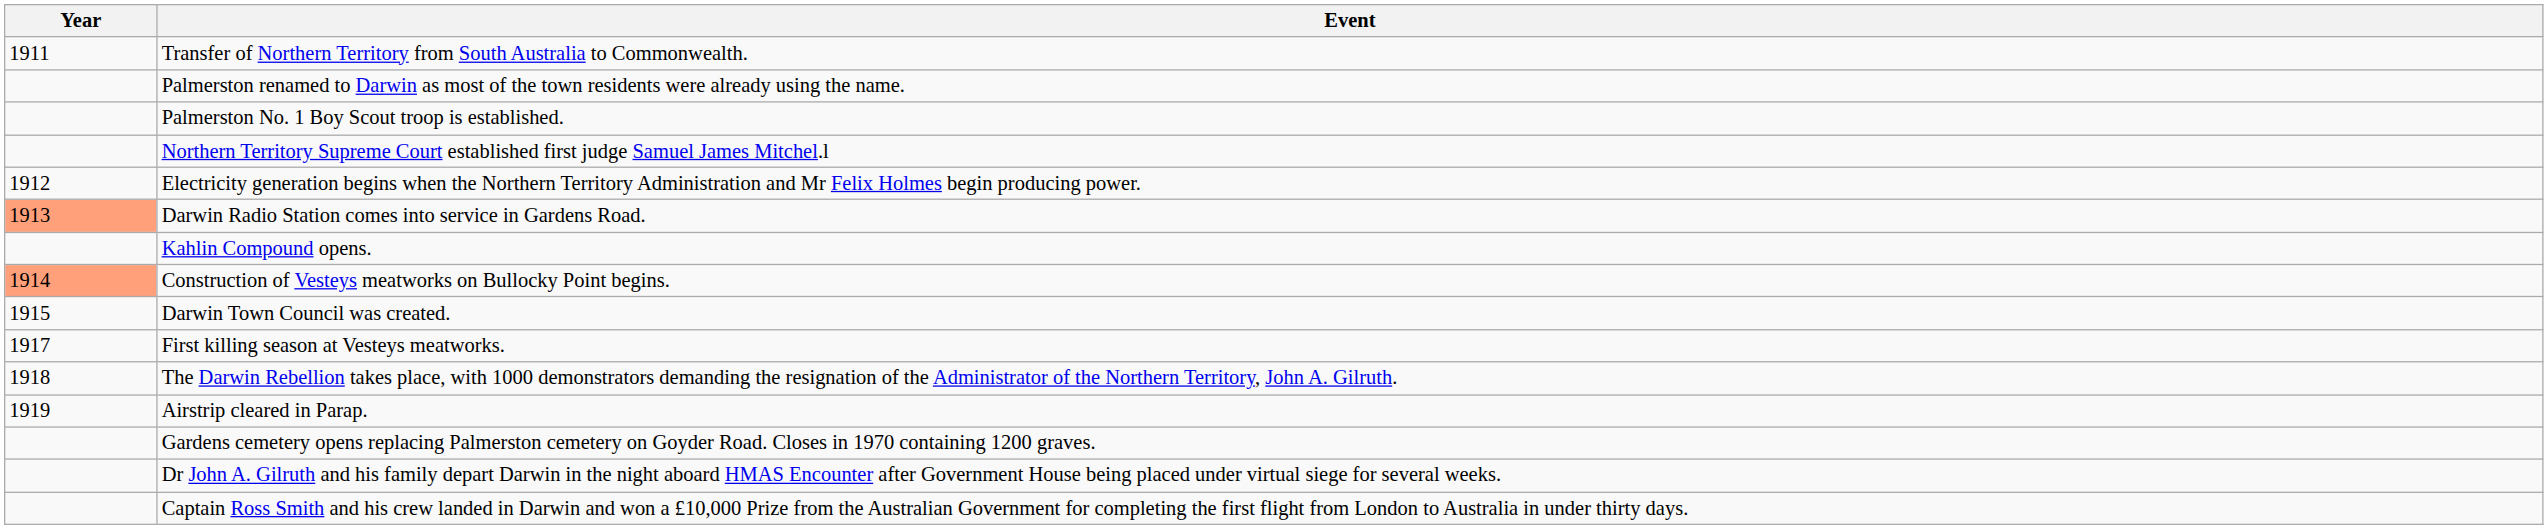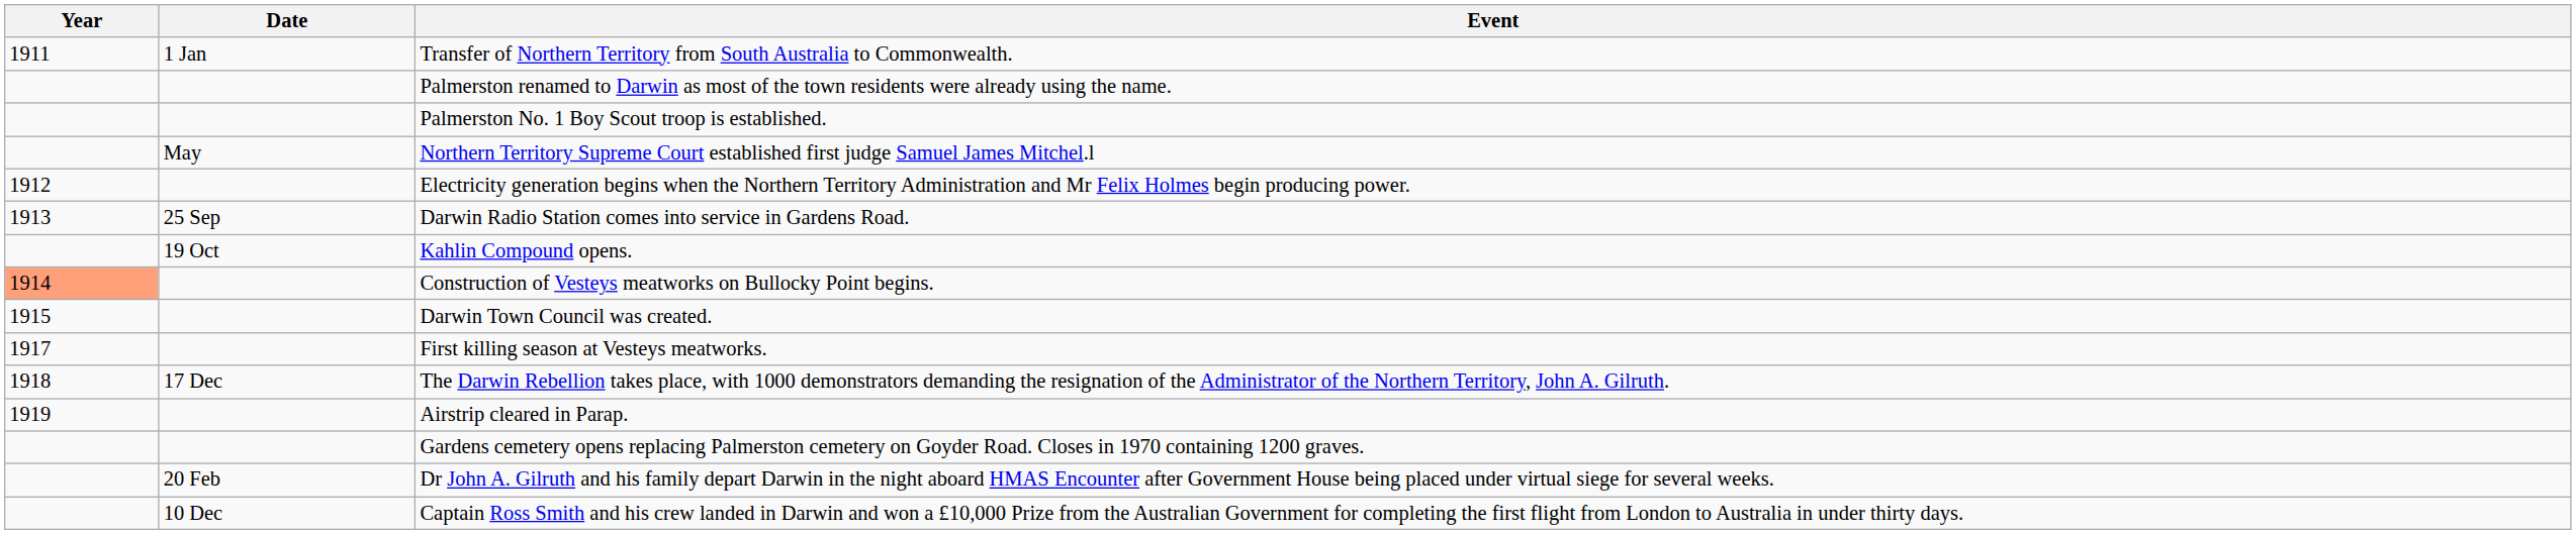+ column: Date | 1 Jan | May | 25 Sep | 19 Oct | 17 Dec | 20 Feb | 10 Dec
Darwin Radio Station comes into service in Gardens Road. | Year: lightsalmon background -> no background
